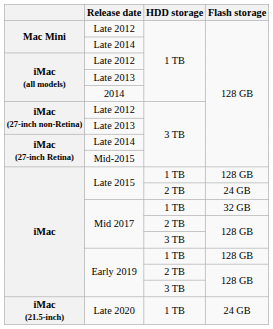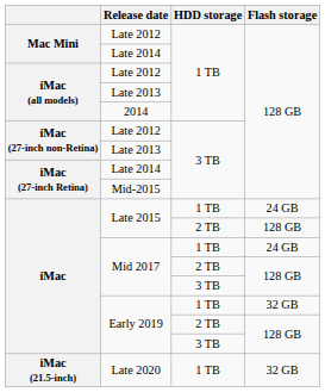Late 2015 / 1 TB | Flash storage: 128 GB -> 24 GB
Late 2015 / 2 TB | Flash storage: 24 GB -> 128 GB
Mid 2017 / 1 TB | Flash storage: 32 GB -> 24 GB
Early 2019 / 1 TB | Flash storage: 128 GB -> 32 GB
Late 2020 | Flash storage: 24 GB -> 32 GB
